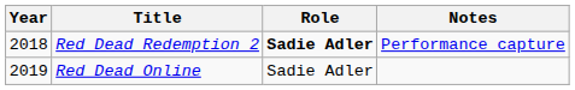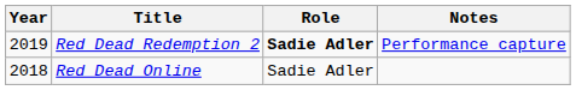Red Dead Redemption 2 | Year: 2018 -> 2019
Red Dead Online | Year: 2019 -> 2018
